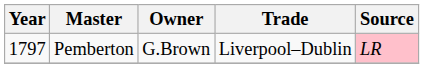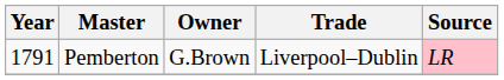Pemberton | Year: 1797 -> 1791
